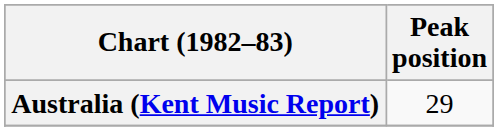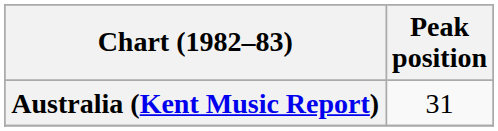Australia (Kent Music Report) | Peak position: 29 -> 31
